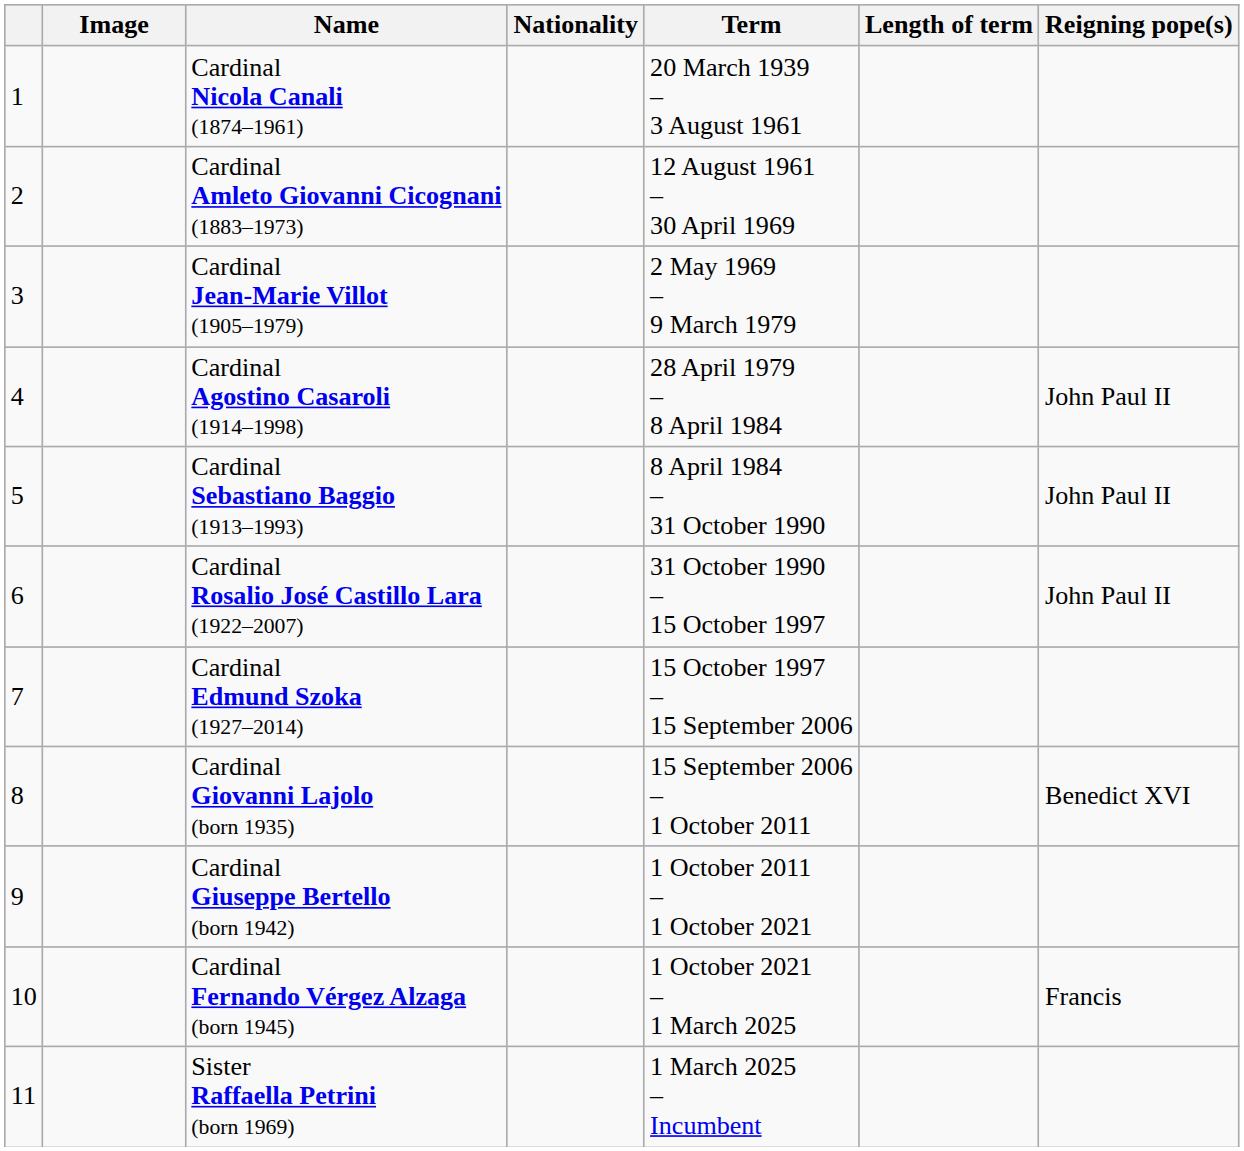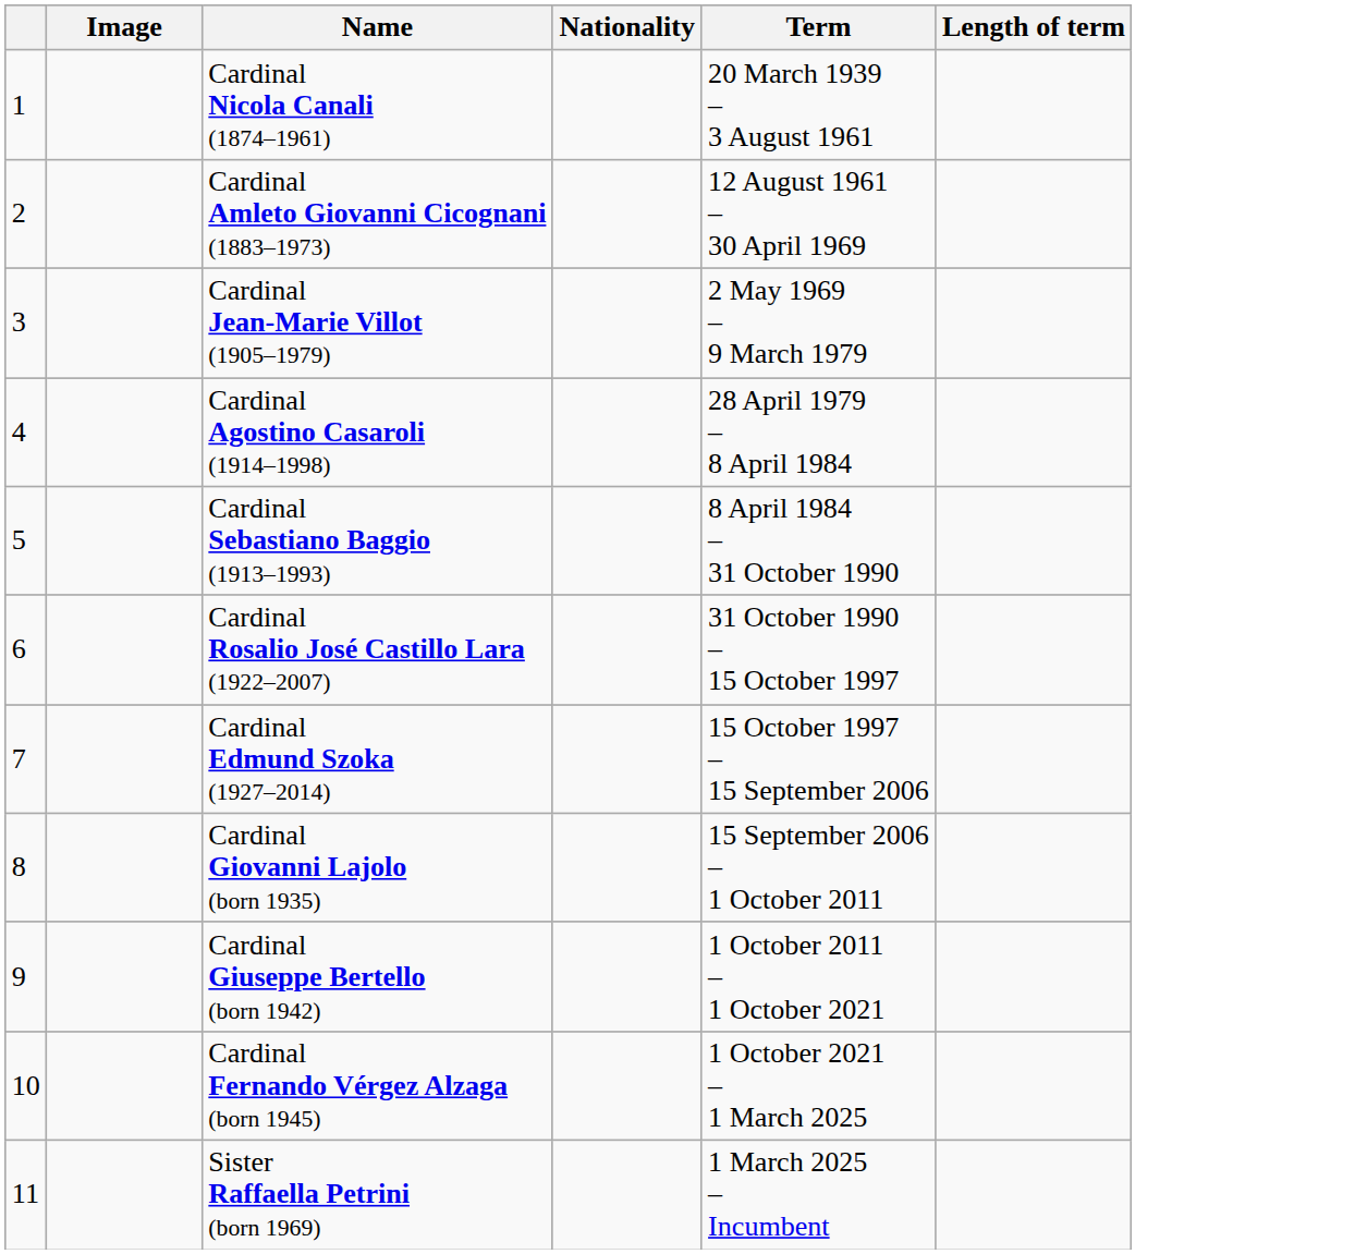- column: Reigning pope(s) | John Paul II | John Paul II | John Paul II | Benedict XVI | Francis
